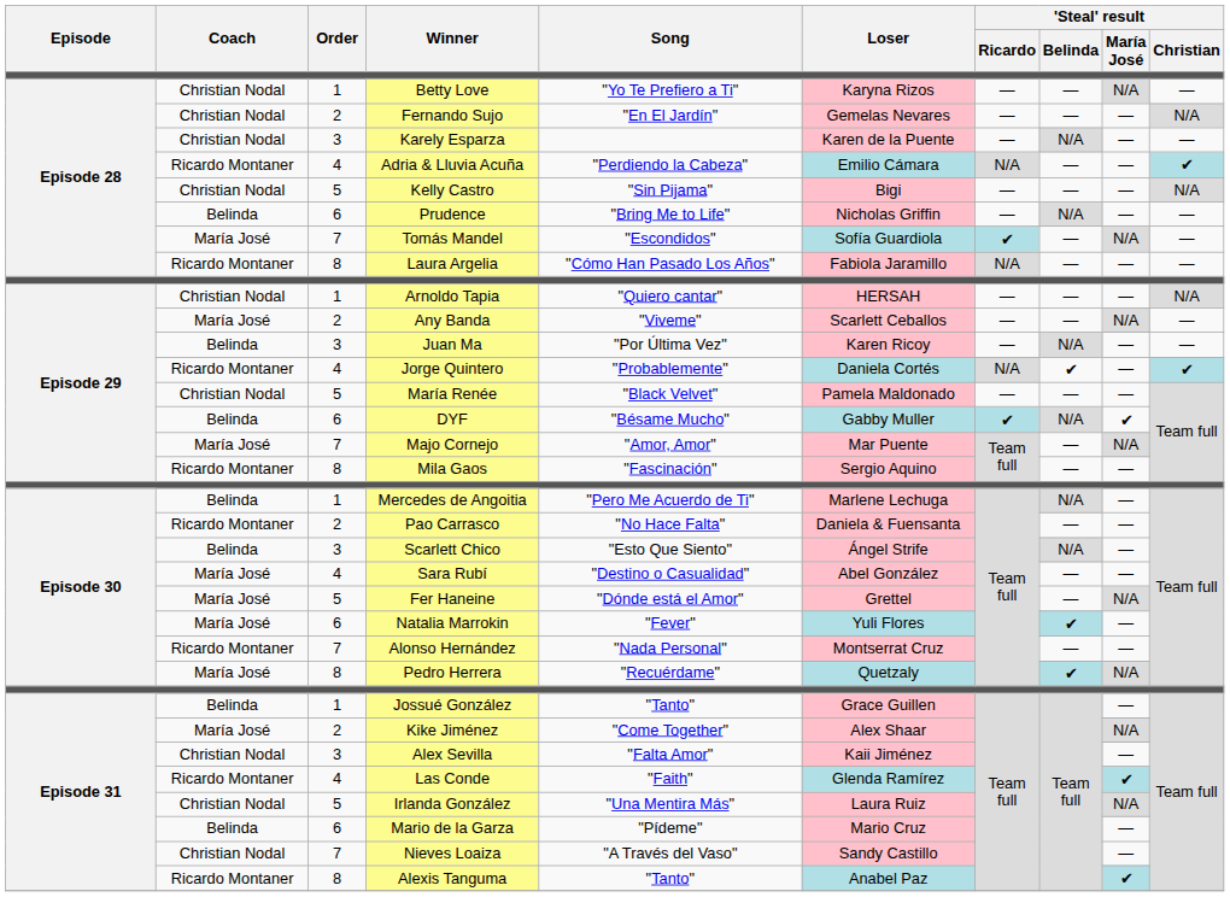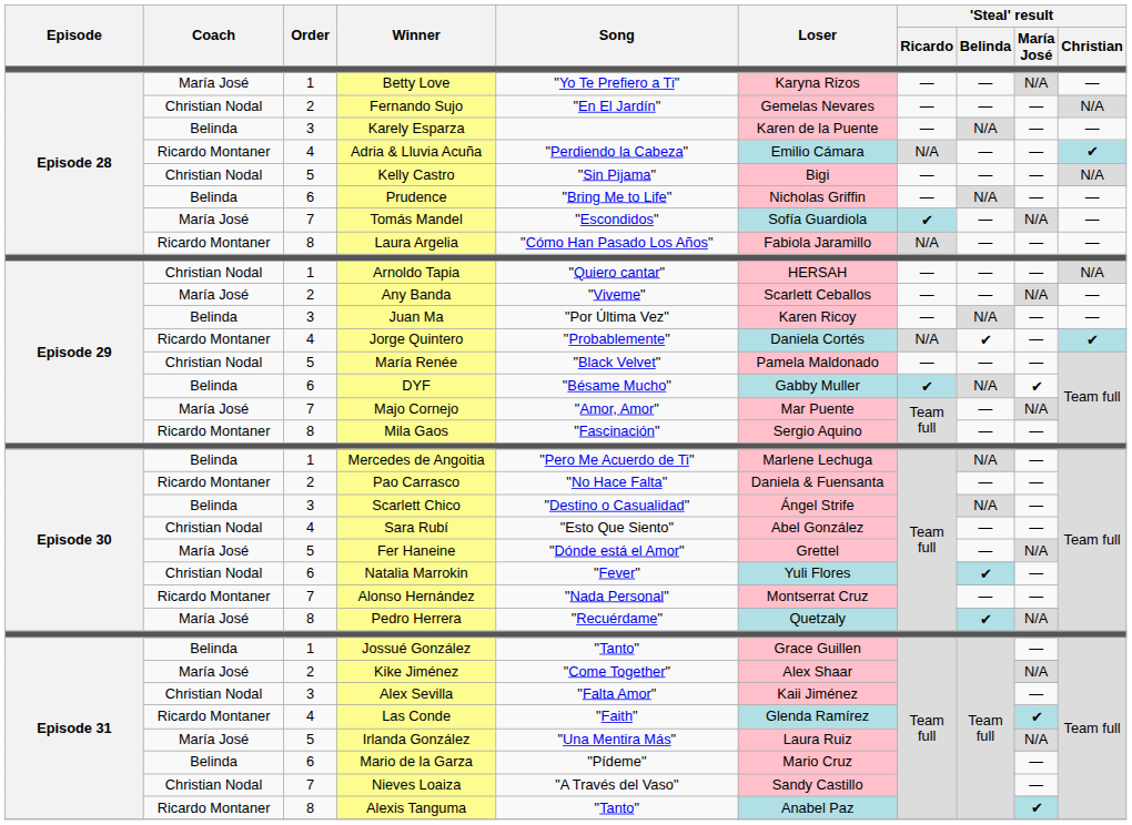Betty Love | Coach: Christian Nodal -> María José
Karely Esparza | Coach: Christian Nodal -> Belinda
Scarlett Chico | Song: "Esto Que Siento" -> "Destino o Casualidad"
Sara Rubí | Coach: María José -> Christian Nodal
Sara Rubí | Song: "Destino o Casualidad" -> "Esto Que Siento"
Natalia Marrokin | Coach: María José -> Christian Nodal
Irlanda González | Coach: Christian Nodal -> María José
